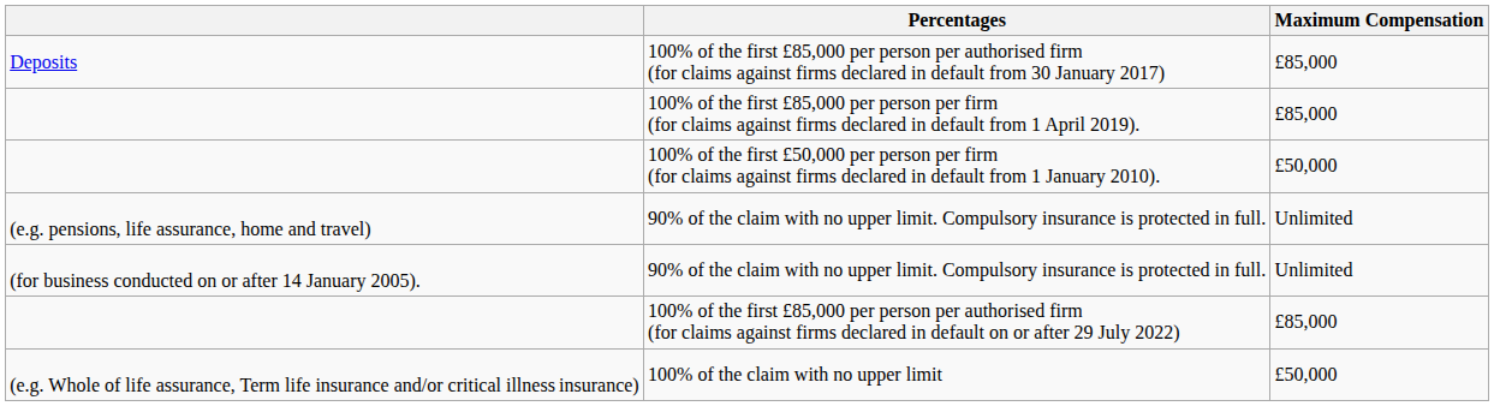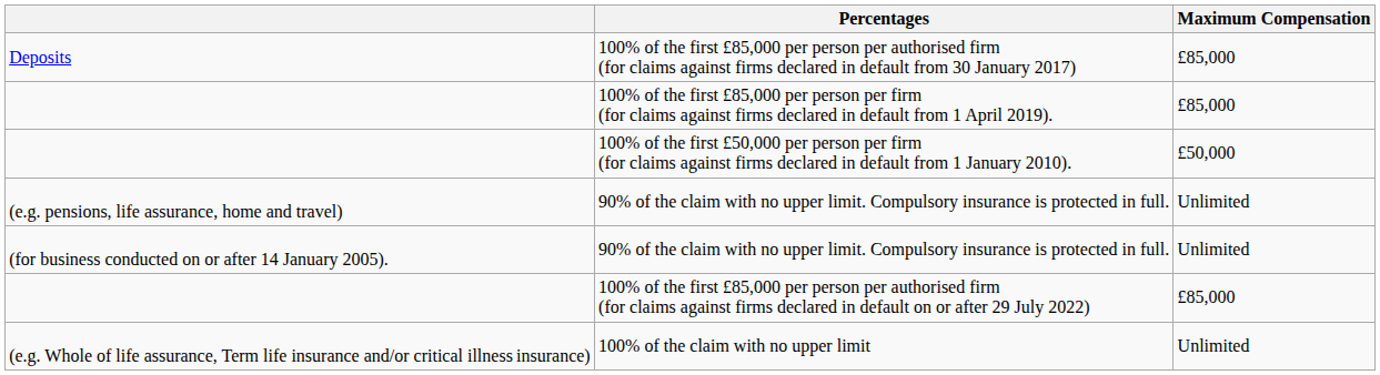100% of the claim with no upper limit | Maximum Compensation: £50,000 -> Unlimited
